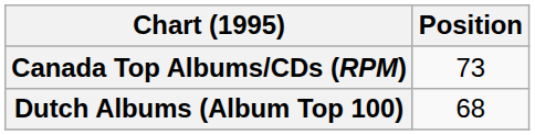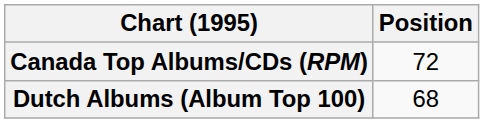Canada Top Albums/CDs (RPM) | Position: 73 -> 72
